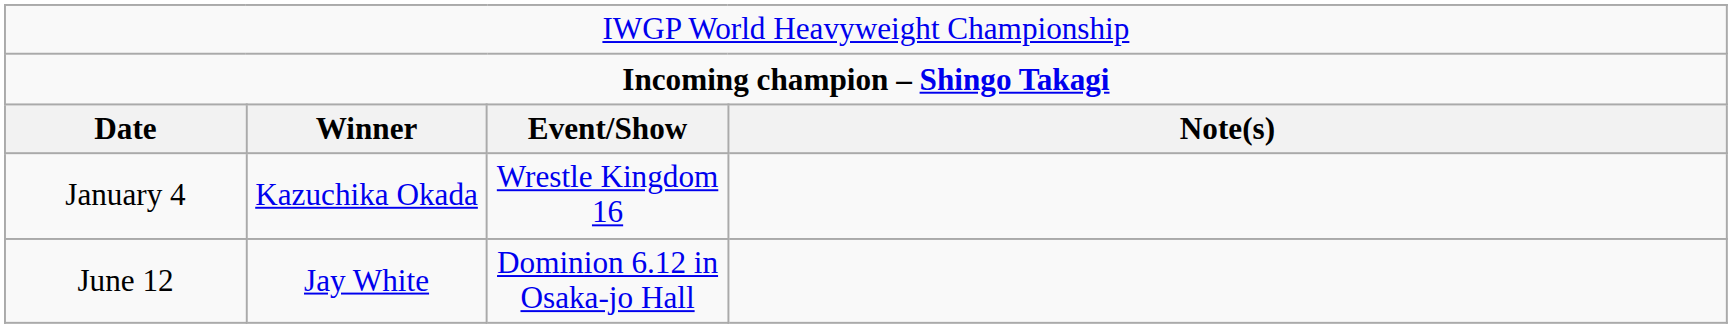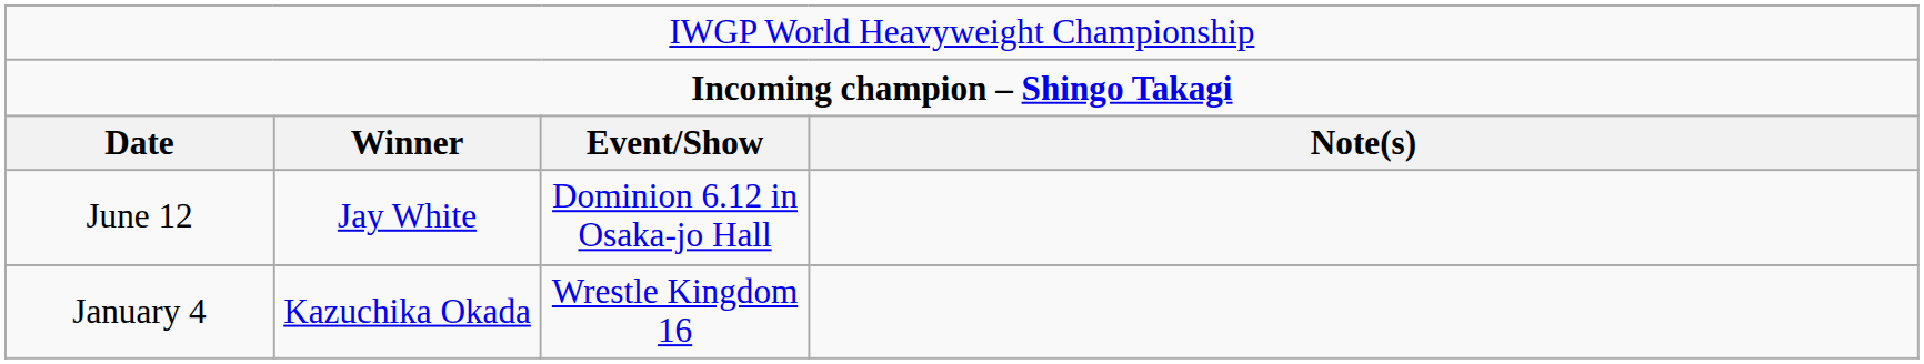rows swapped: January 4 <-> June 12
